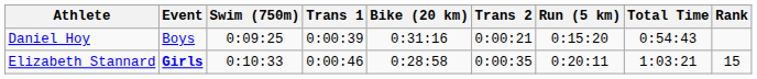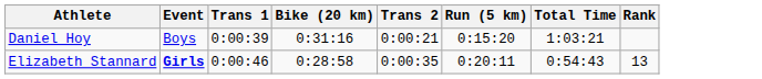- column: Swim (750m) | 0:09:25 | 0:10:33
Daniel Hoy | Total Time: 0:54:43 -> 1:03:21
Elizabeth Stannard | Total Time: 1:03:21 -> 0:54:43
Elizabeth Stannard | Rank: 15 -> 13
